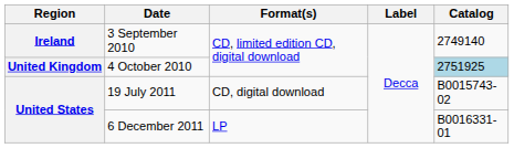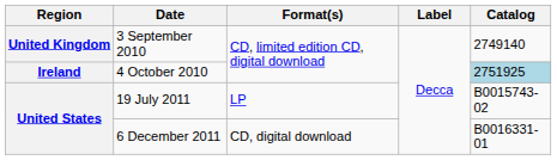3 September 2010 | Region: Ireland -> United Kingdom
4 October 2010 | Region: United Kingdom -> Ireland
19 July 2011 | Format(s): CD, digital download -> LP
6 December 2011 | Format(s): LP -> CD, digital download
